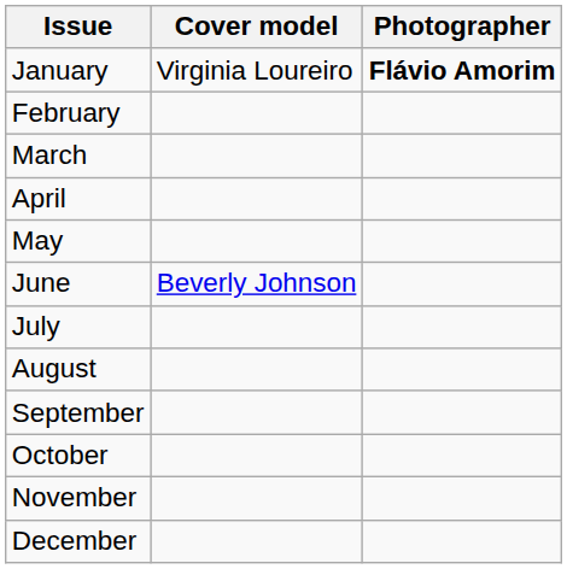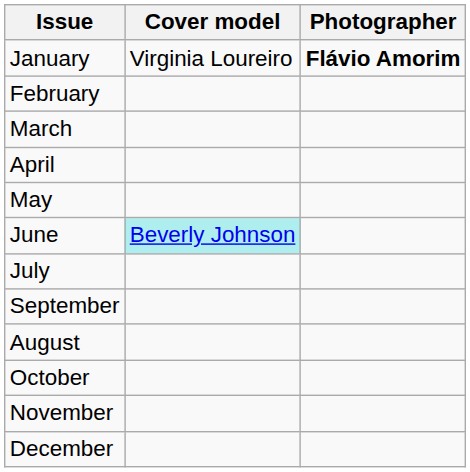June | Cover model: no background -> paleturquoise background
rows swapped: August <-> September
